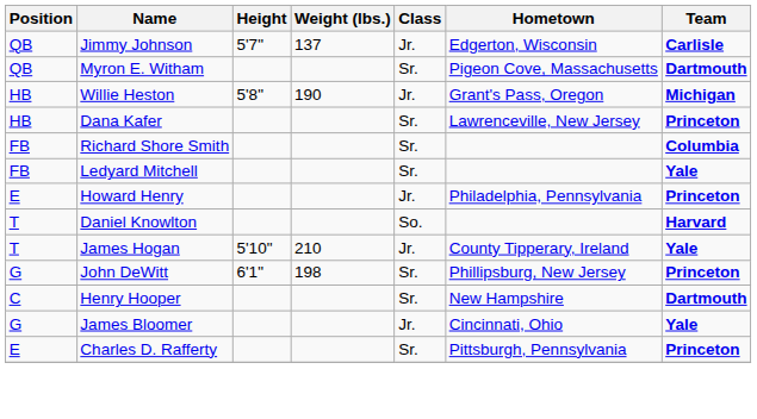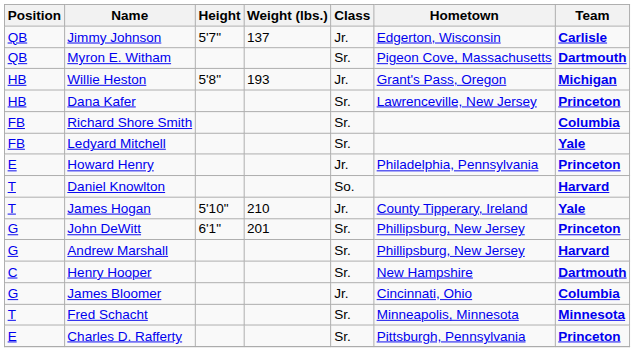Willie Heston | Weight (lbs.): 190 -> 193
John DeWitt | Weight (lbs.): 198 -> 201
+ row: G | Andrew Marshall | Sr. | Phillipsburg, New Jersey | Harvard
James Bloomer | Team: Yale -> Columbia
+ row: T | Fred Schacht | Sr. | Minneapolis, Minnesota | Minnesota
